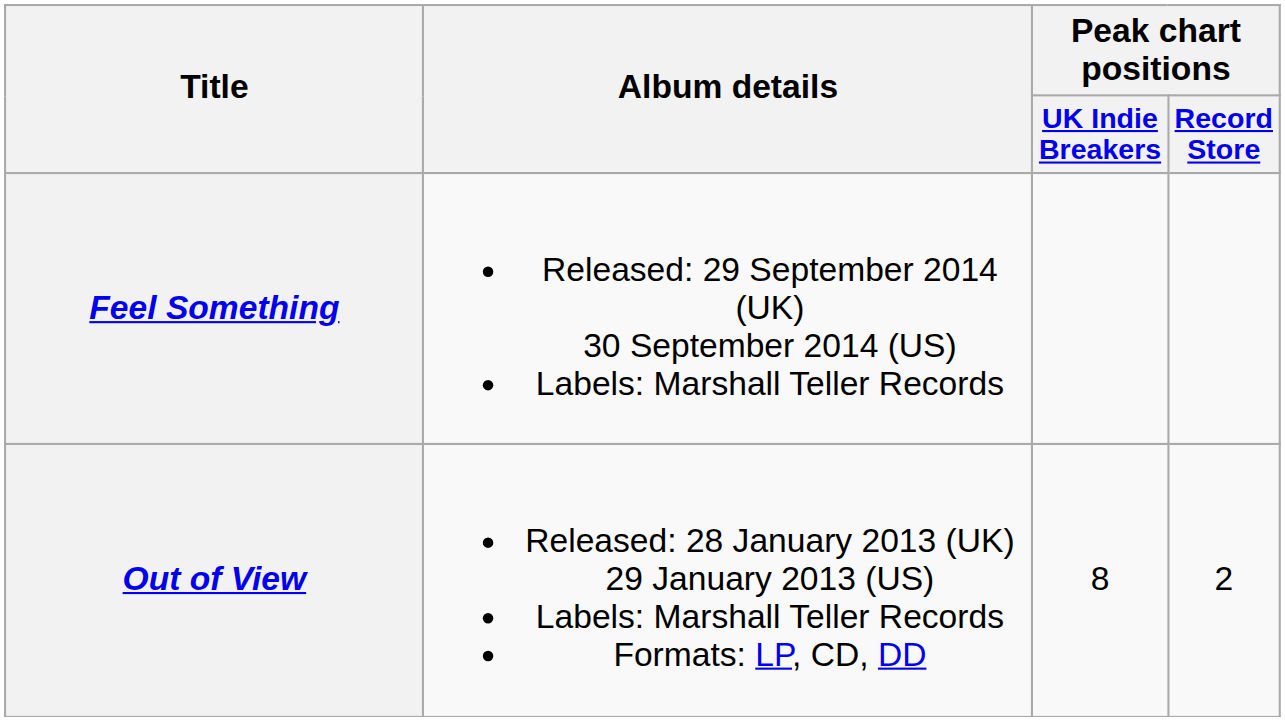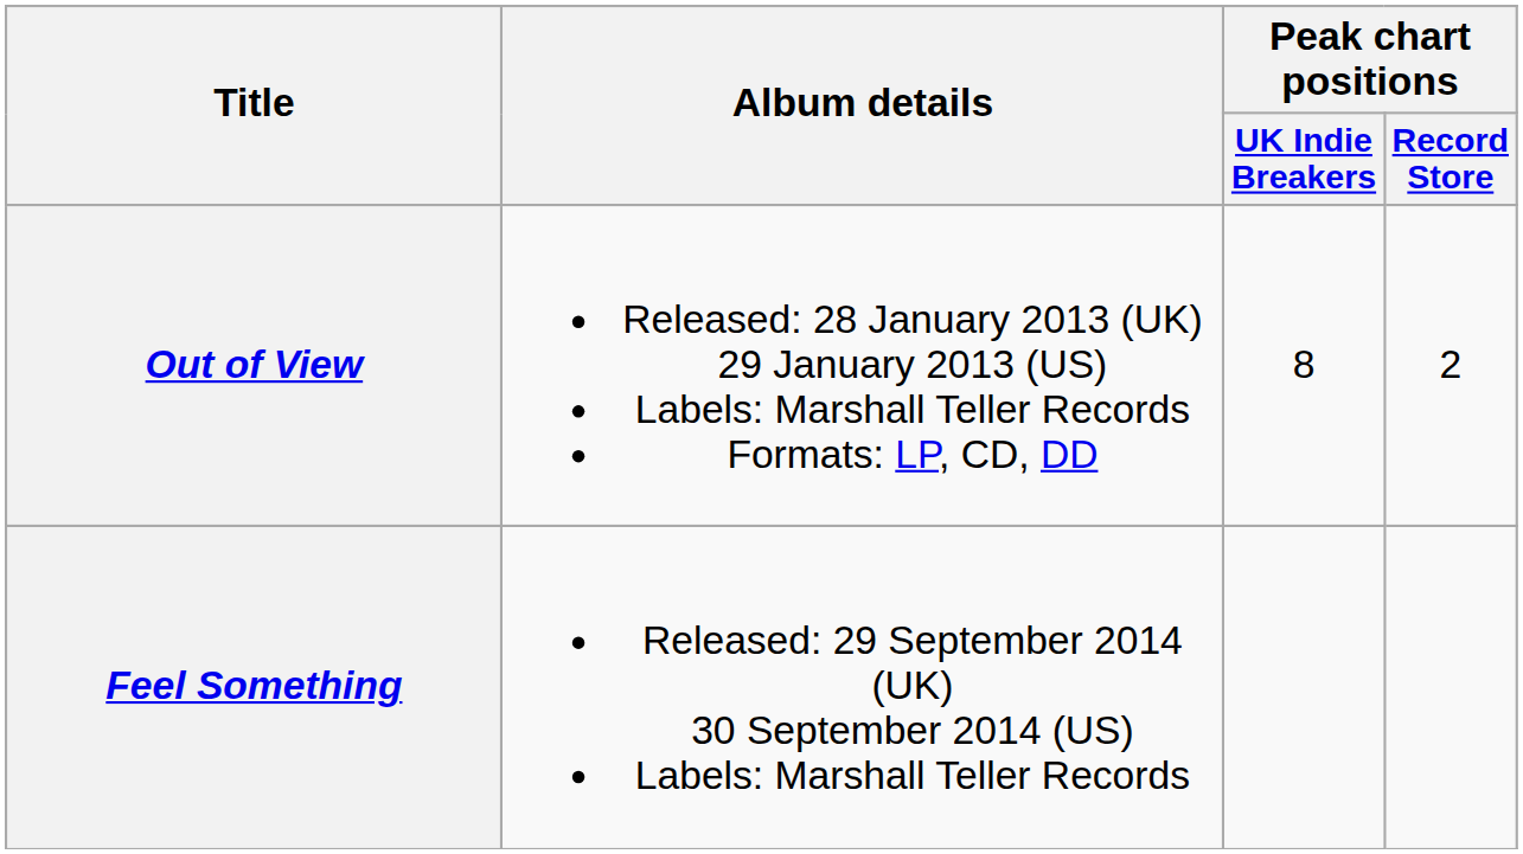rows swapped: Out of View <-> Feel Something
